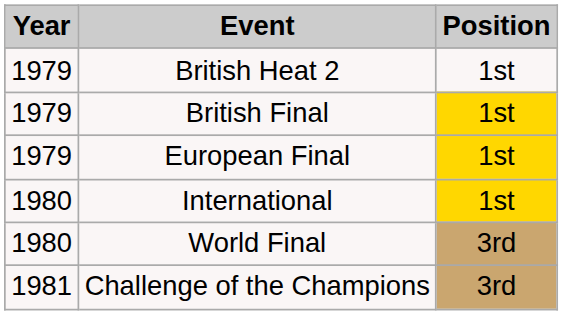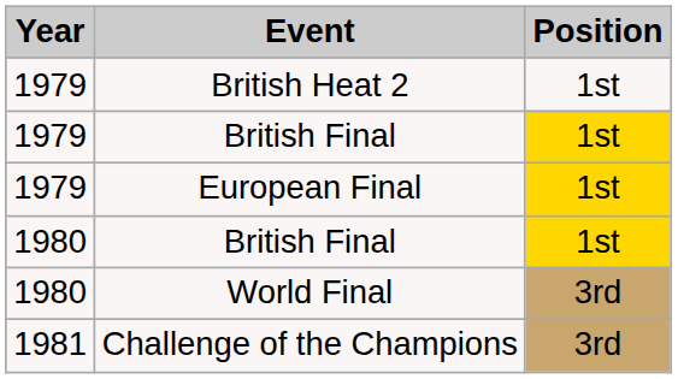+ row: 1980 | British Final | 1st
- row: 1980 | International | 1st
